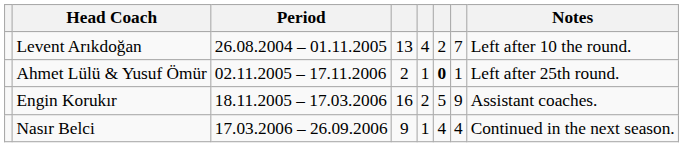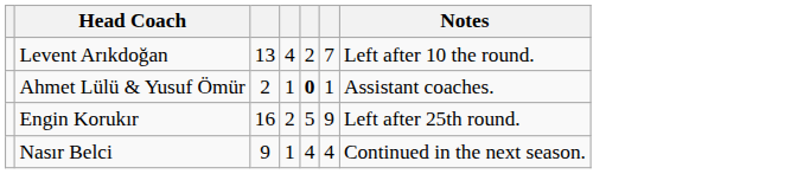- column: Period | 26.08.2004 – 01.11.2005 | 02.11.2005 – 17.11.2006 | 18.11.2005 – 17.03.2006 | 17.03.2006 – 26.09.2006
Ahmet Lülü & Yusuf Ömür | Notes: Left after 25th round. -> Assistant coaches.
Engin Korukır | Notes: Assistant coaches. -> Left after 25th round.
